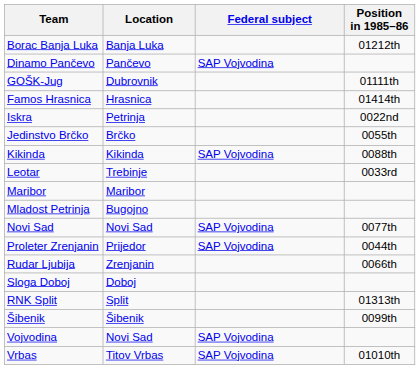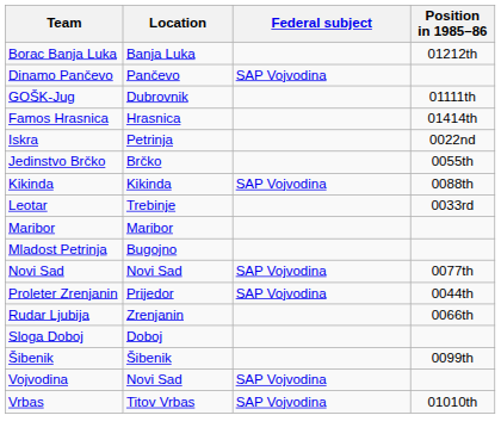- row: RNK Split | Split | 01313th
